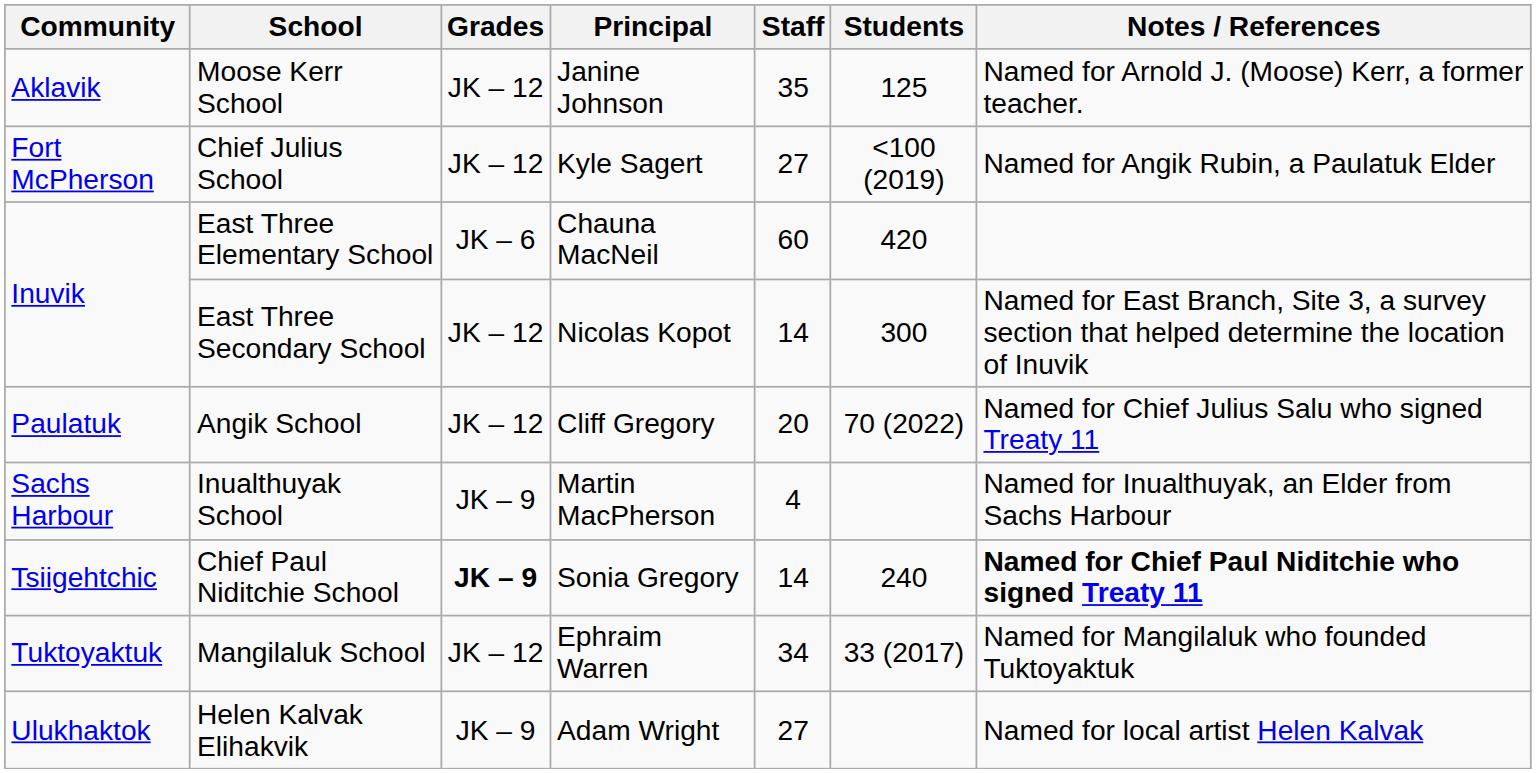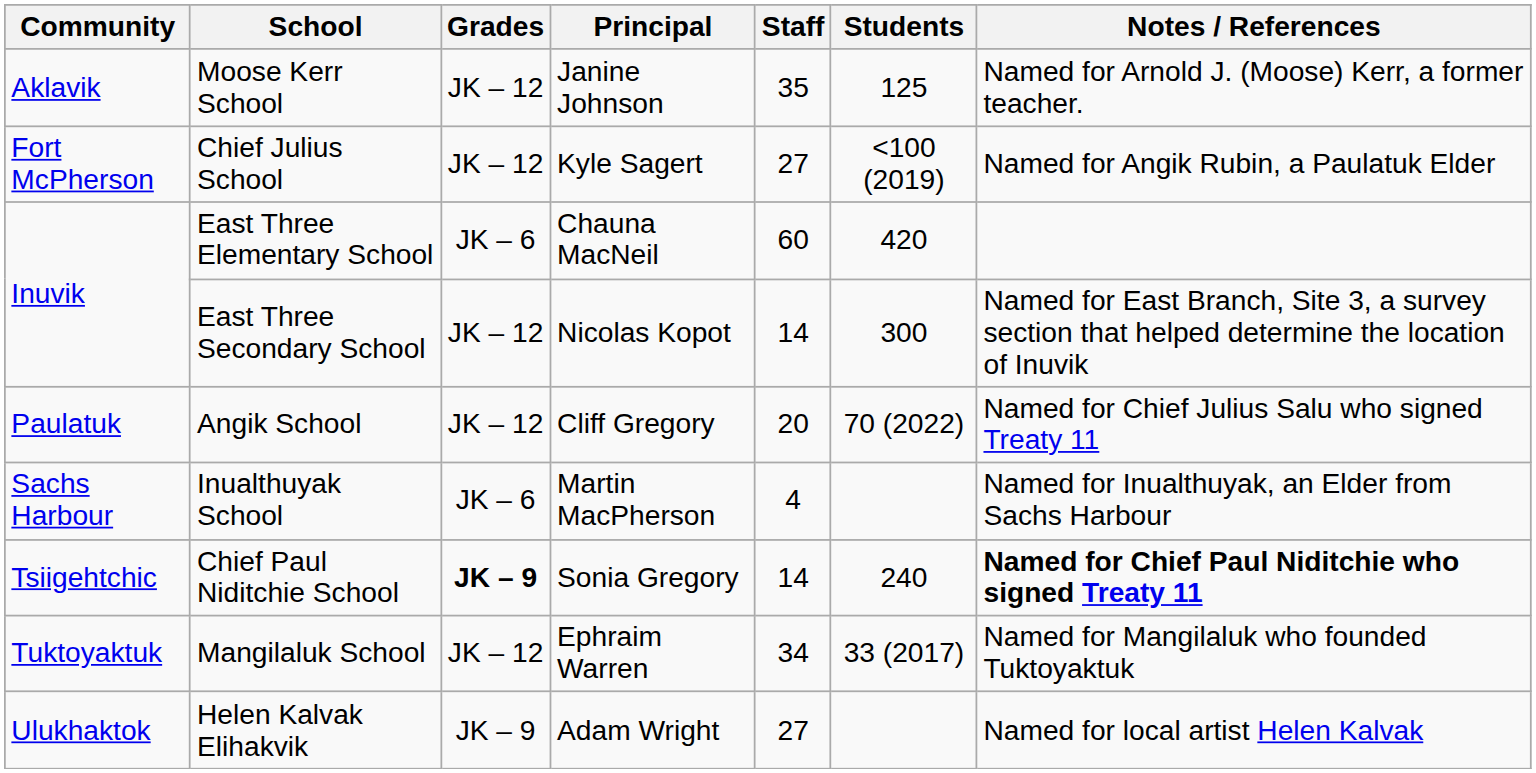Inualthuyak School | Grades: JK – 9 -> JK – 6
